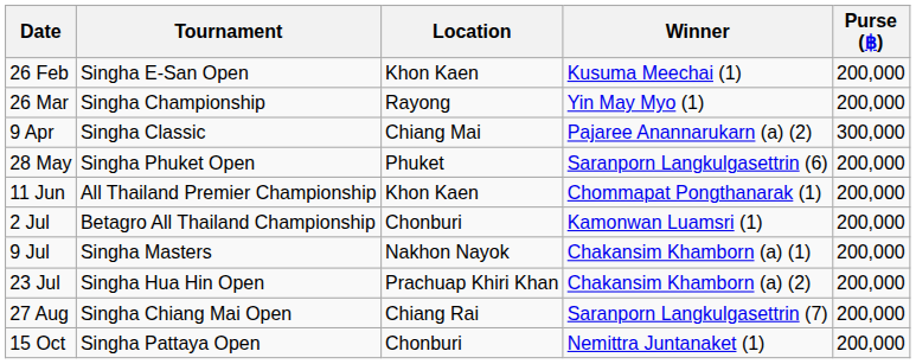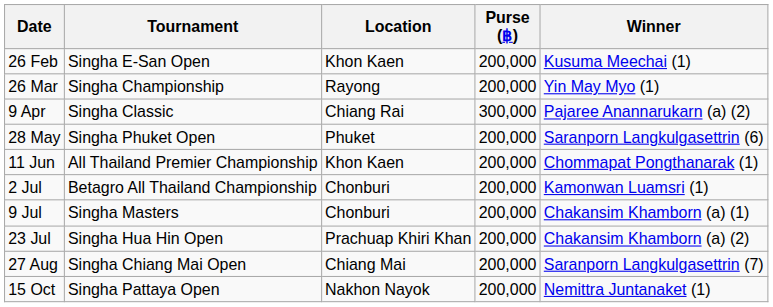columns swapped: Purse (฿) <-> Winner
9 Apr | Location: Chiang Mai -> Chiang Rai
9 Jul | Location: Nakhon Nayok -> Chonburi
27 Aug | Location: Chiang Rai -> Chiang Mai
15 Oct | Location: Chonburi -> Nakhon Nayok
